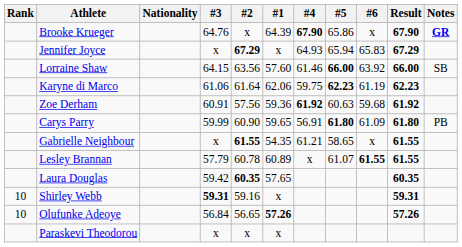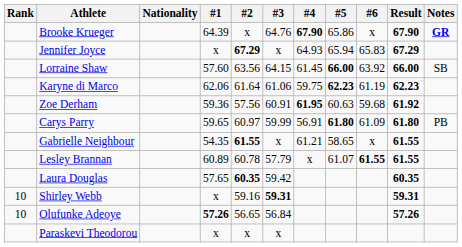columns swapped: #1 <-> #3
Lorraine Shaw | #4: 61.46 -> 61.45
Zoe Derham | #4: 61.92 -> 61.95
Carys Parry | #2: 60.90 -> 60.97
